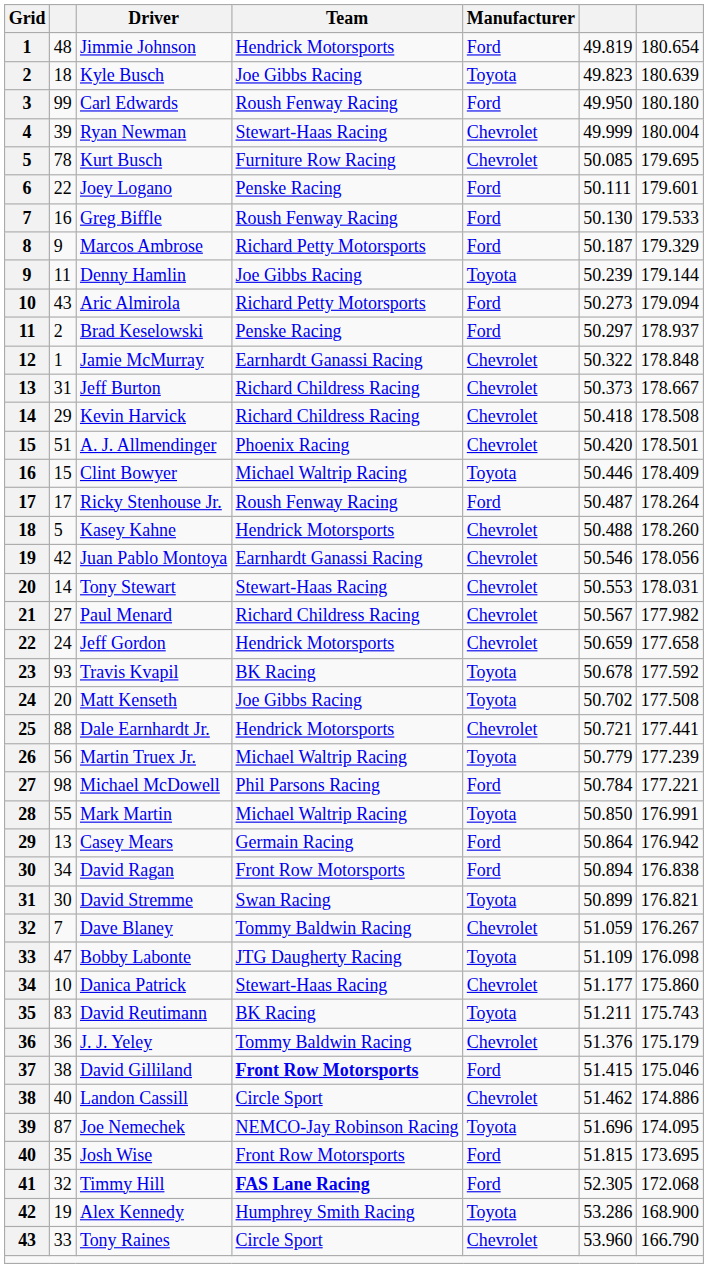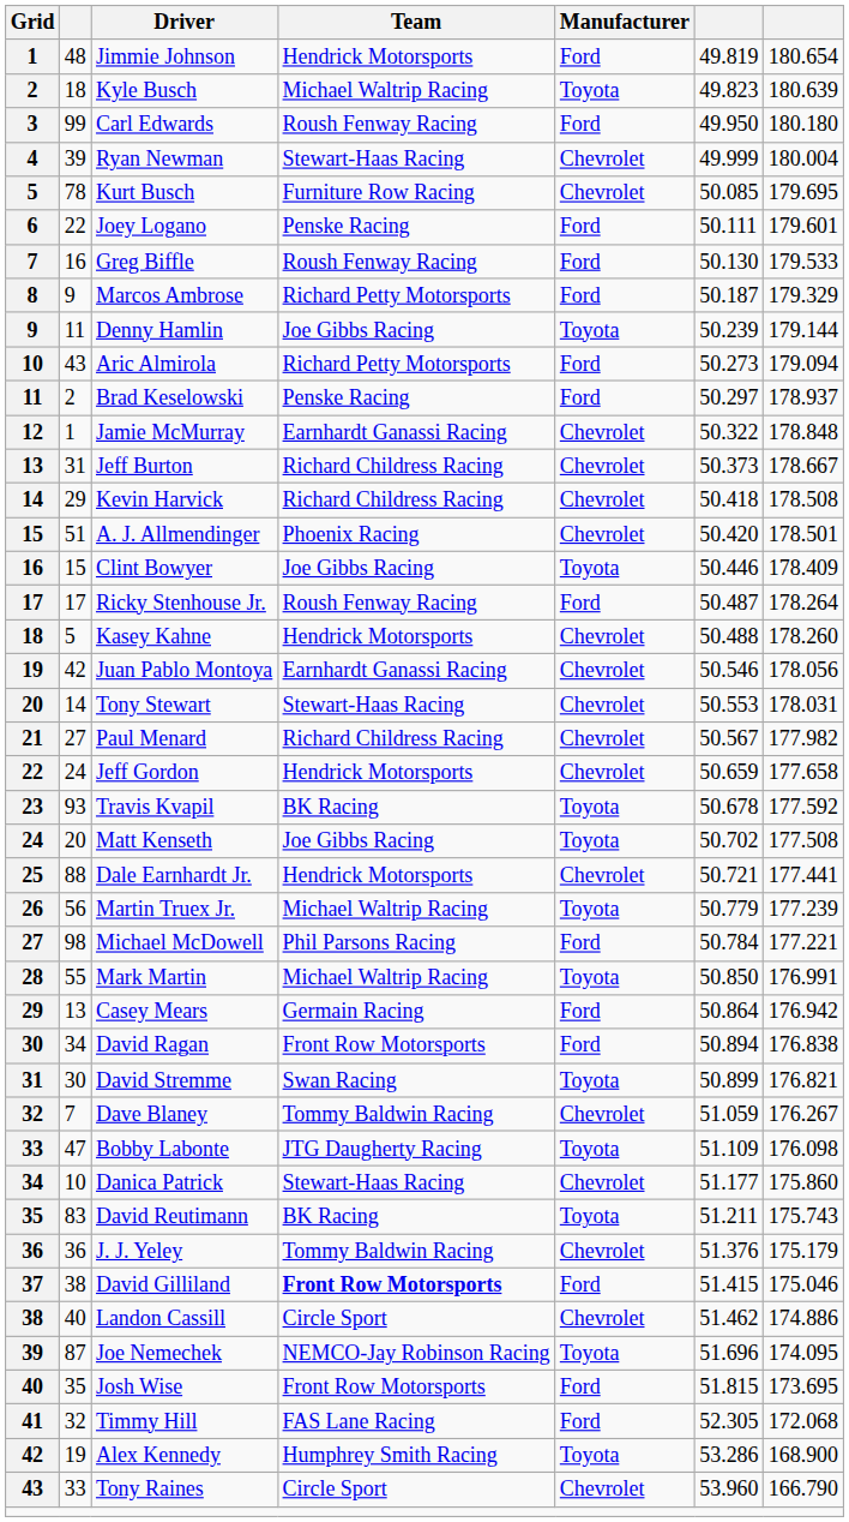Kyle Busch | Team: Joe Gibbs Racing -> Michael Waltrip Racing
Clint Bowyer | Team: Michael Waltrip Racing -> Joe Gibbs Racing
Timmy Hill | Team: bold -> normal
